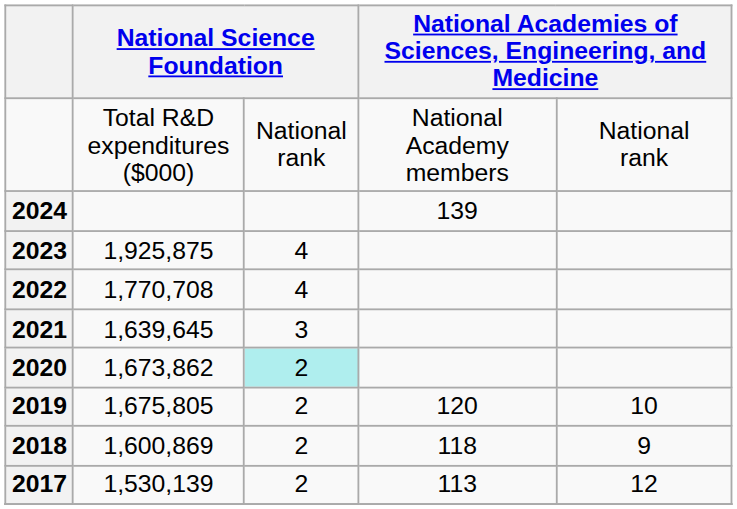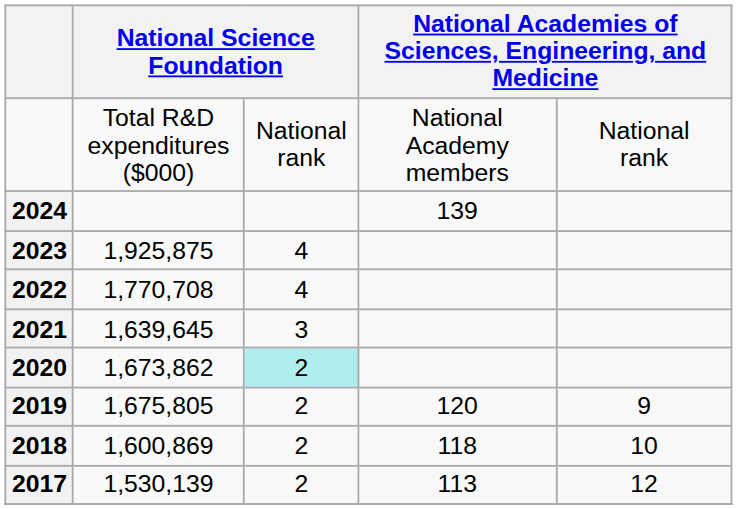2019 | column 5: 10 -> 9
2018 | column 5: 9 -> 10
